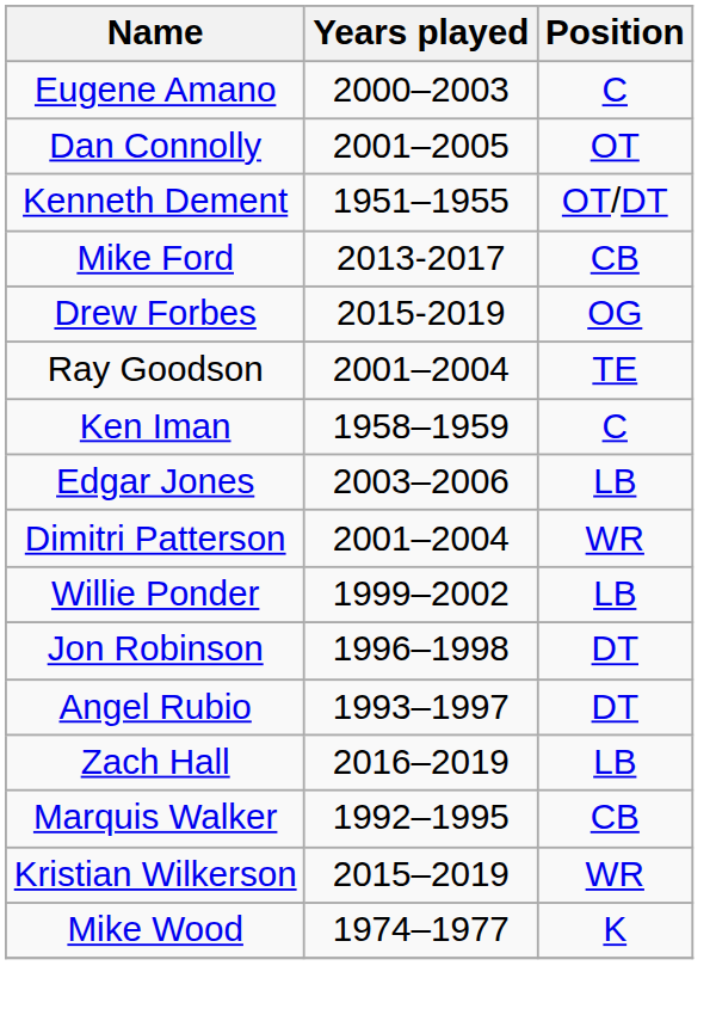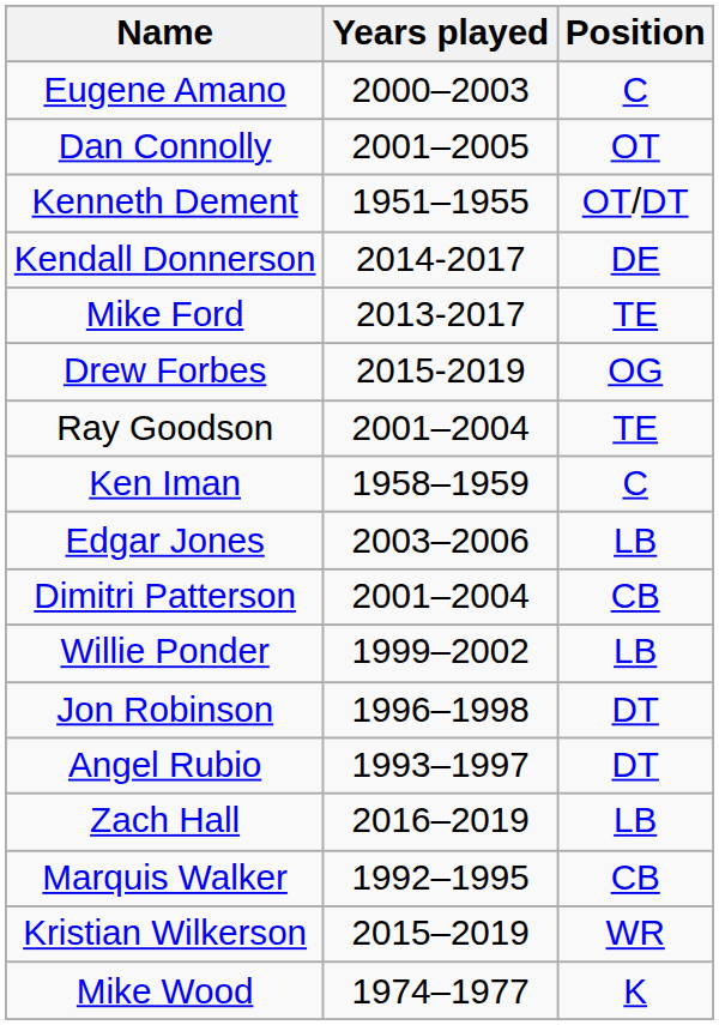+ row: Kendall Donnerson | 2014-2017 | DE
Mike Ford | Position: CB -> TE
Dimitri Patterson | Position: WR -> CB
